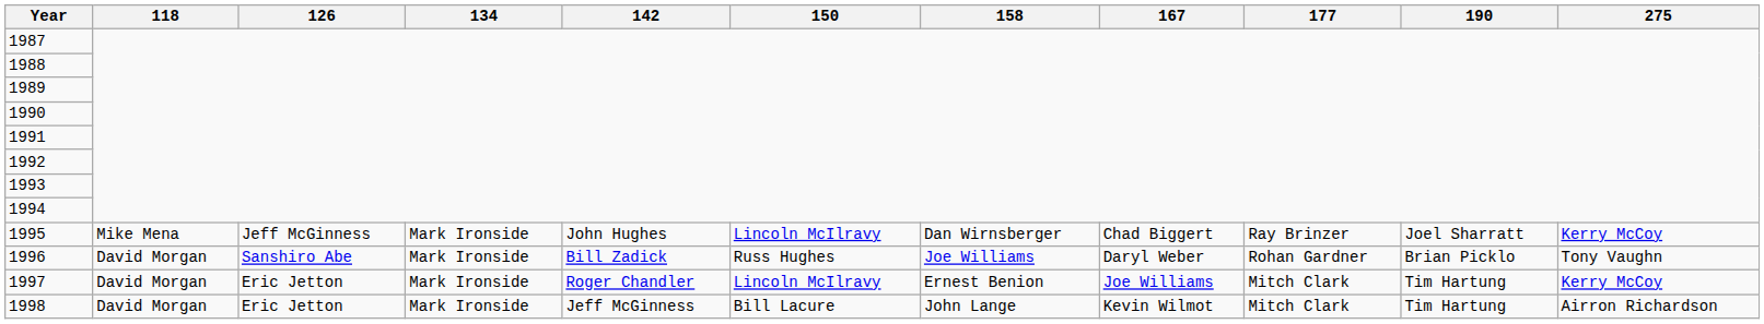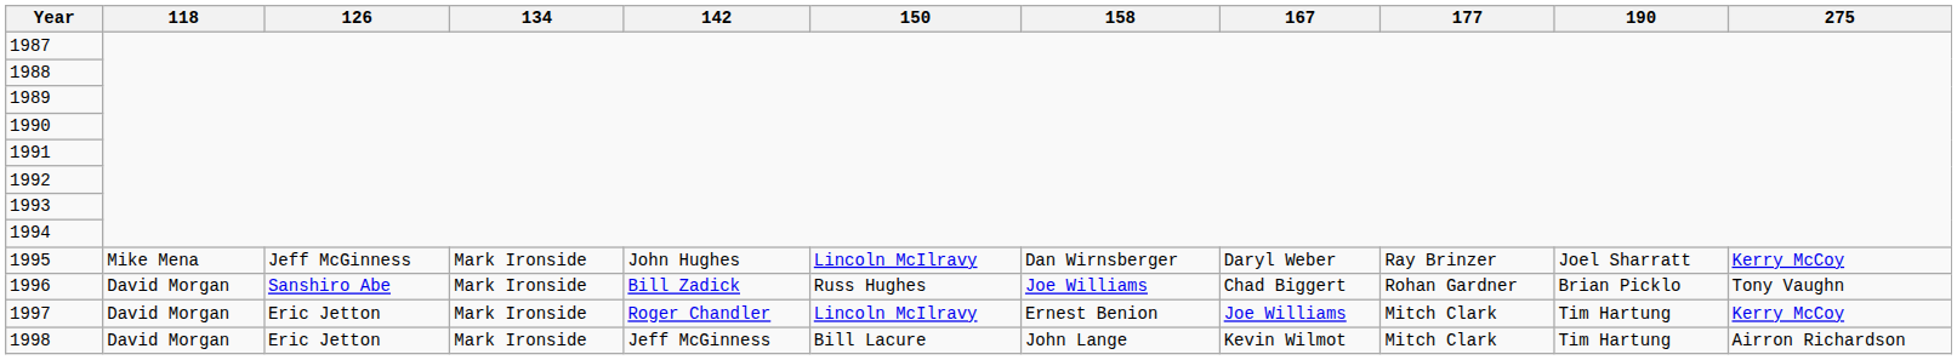1995 | 167: Chad Biggert -> Daryl Weber
1996 | 167: Daryl Weber -> Chad Biggert
